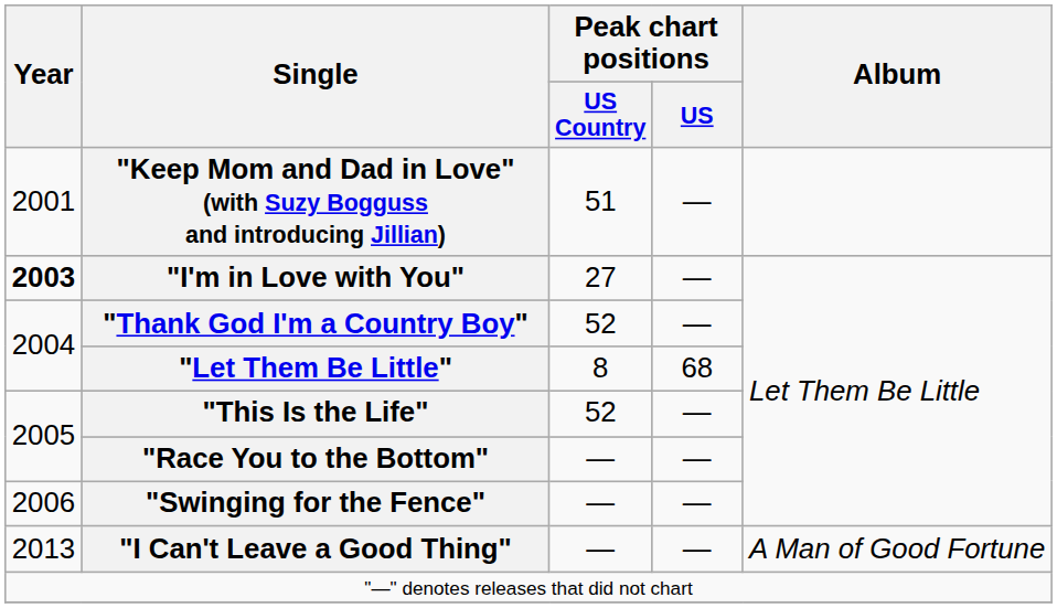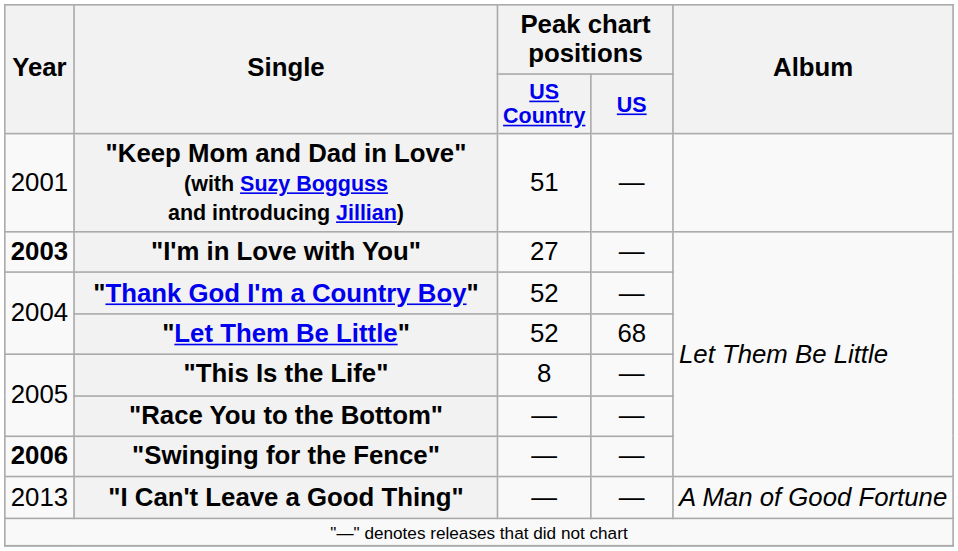"Let Them Be Little" | Peak chart positions / US Country: 8 -> 52
"This Is the Life" | Peak chart positions / US Country: 52 -> 8
"Swinging for the Fence" | Year: normal -> bold
